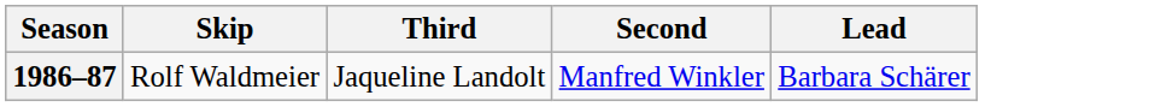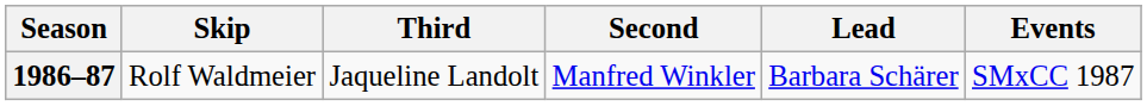+ column: Events | SMxCC 1987
